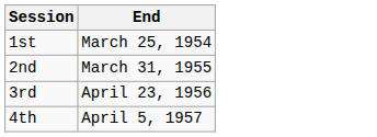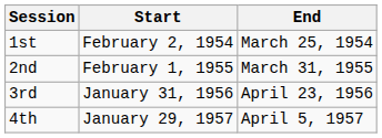+ column: Start | February 2, 1954 | February 1, 1955 | January 31, 1956 | January 29, 1957
